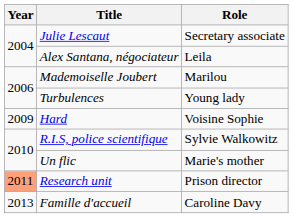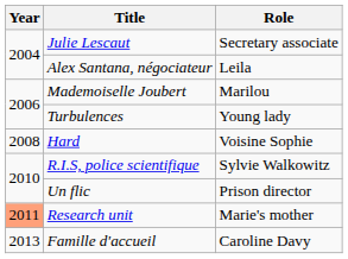Hard | Year: 2009 -> 2008
Un flic | Role: Marie's mother -> Prison director
Research unit | Role: Prison director -> Marie's mother
